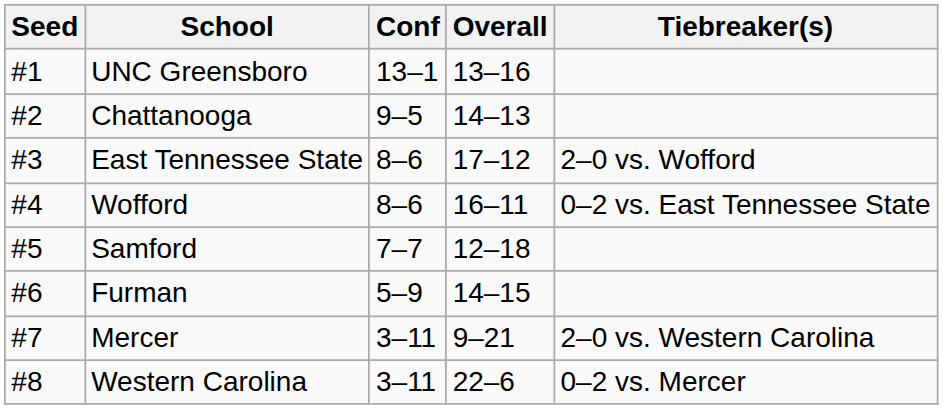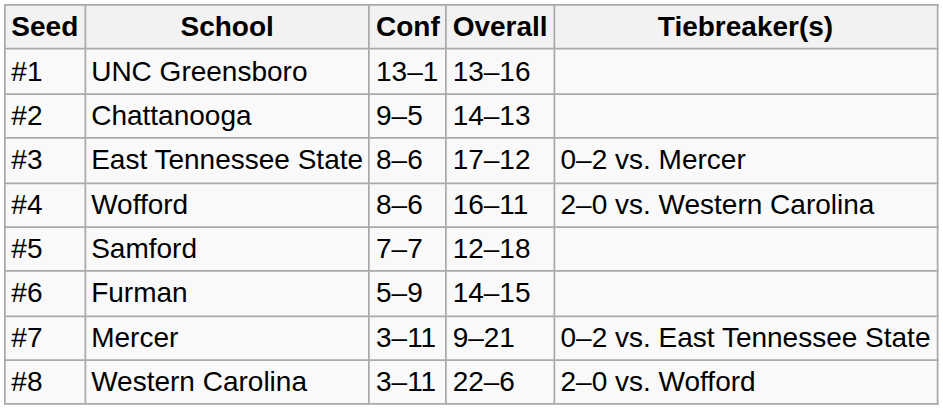East Tennessee State | Tiebreaker(s): 2–0 vs. Wofford -> 0–2 vs. Mercer
Wofford | Tiebreaker(s): 0–2 vs. East Tennessee State -> 2–0 vs. Western Carolina
Mercer | Tiebreaker(s): 2–0 vs. Western Carolina -> 0–2 vs. East Tennessee State
Western Carolina | Tiebreaker(s): 0–2 vs. Mercer -> 2–0 vs. Wofford
